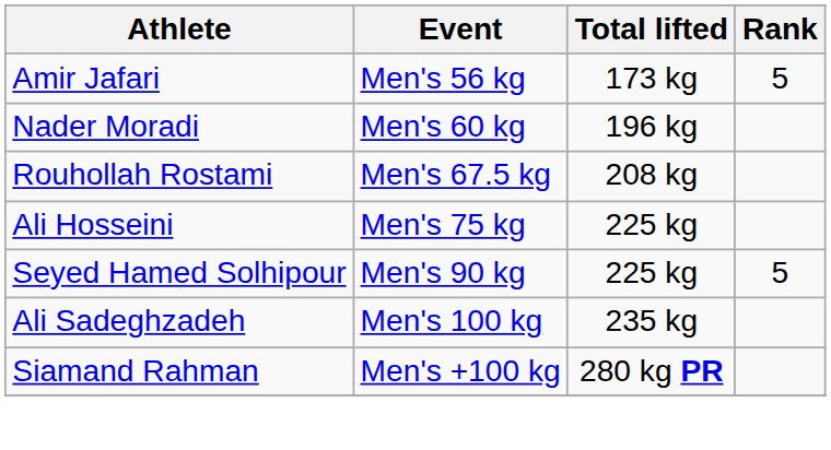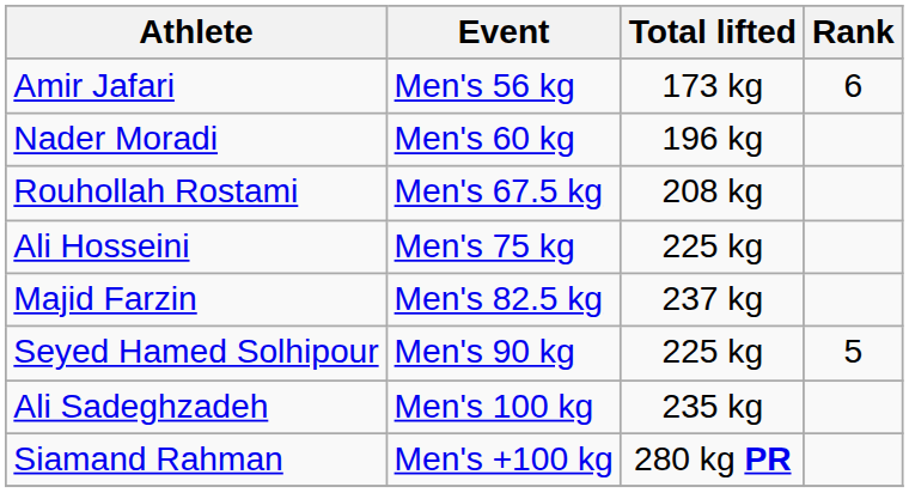Amir Jafari | Rank: 5 -> 6
+ row: Majid Farzin | Men's 82.5 kg | 237 kg
